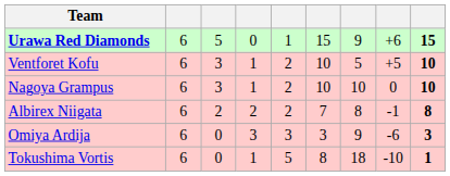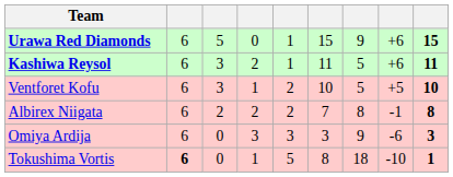+ row: Kashiwa Reysol | 6 | 3 | 2 | 1 | 11 | 5 | +6 | 11
- row: Nagoya Grampus | 6 | 3 | 1 | 2 | 10 | 10 | 0 | 10
Tokushima Vortis | column 2: normal -> bold
